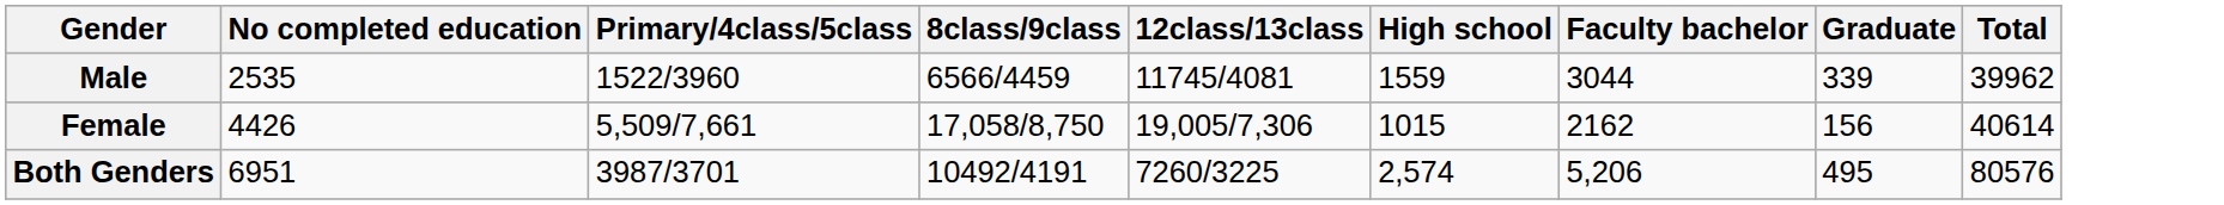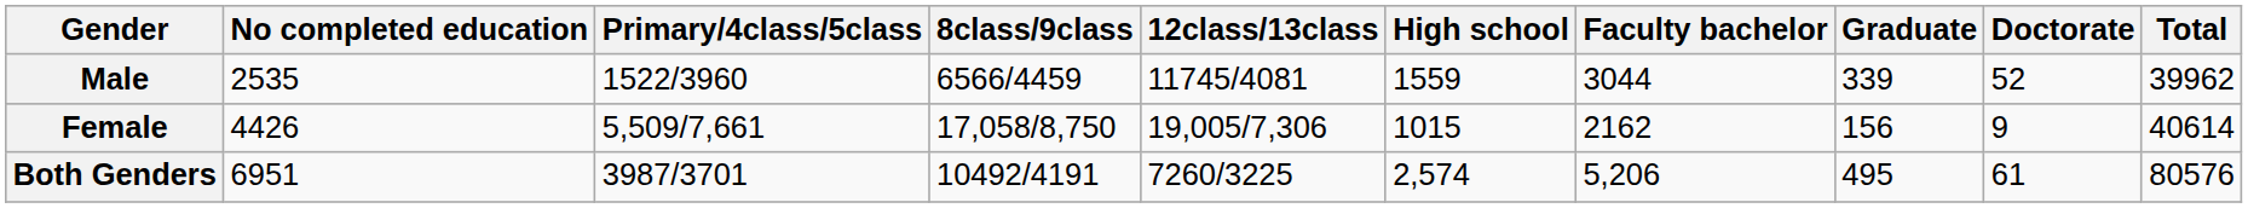+ column: Doctorate | 52 | 9 | 61
